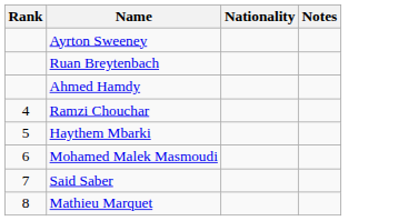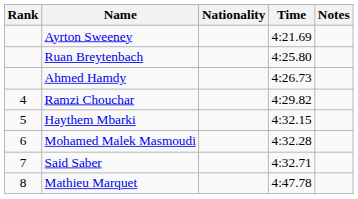+ column: Time | 4:21.69 | 4:25.80 | 4:26.73 | 4:29.82 | 4:32.15 | 4:32.28 | 4:32.71 | 4:47.78
